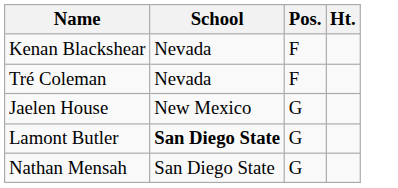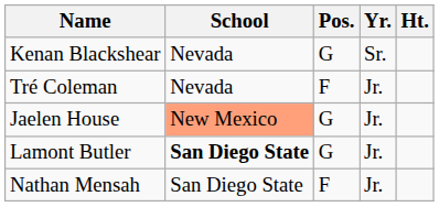+ column: Yr. | Sr. | Jr. | Jr. | Jr. | Jr.
Kenan Blackshear | Pos.: F -> G
Jaelen House | School: no background -> lightsalmon background
Nathan Mensah | Pos.: G -> F
